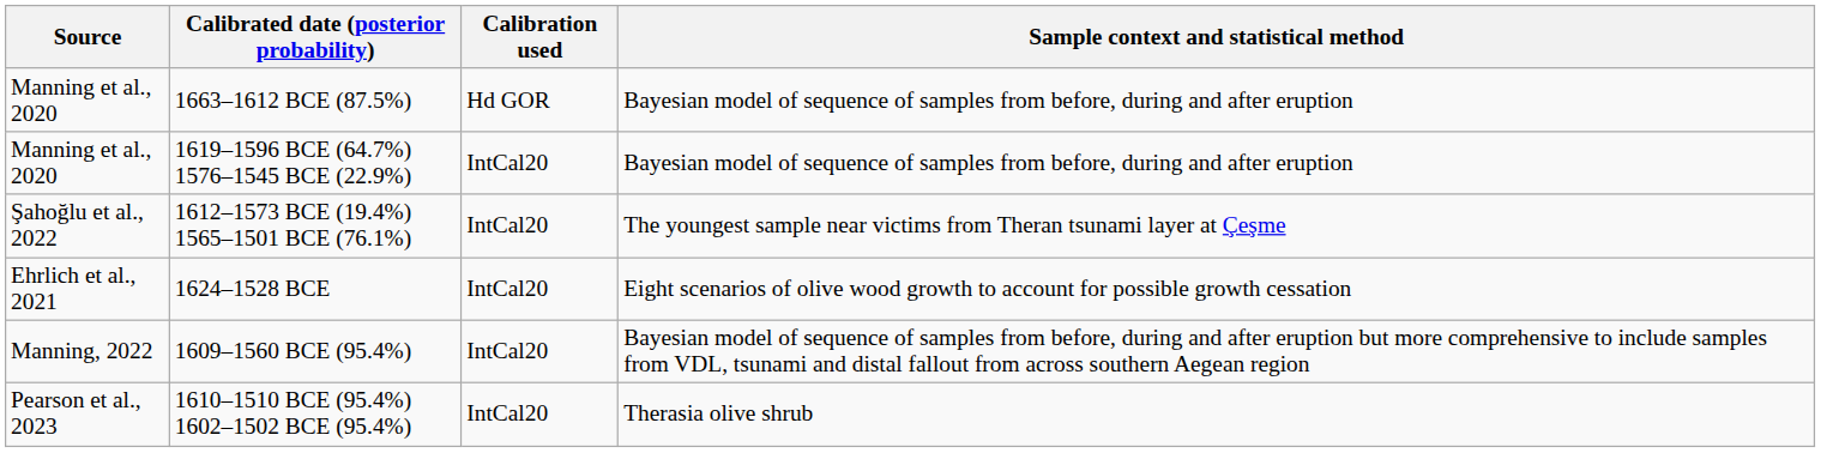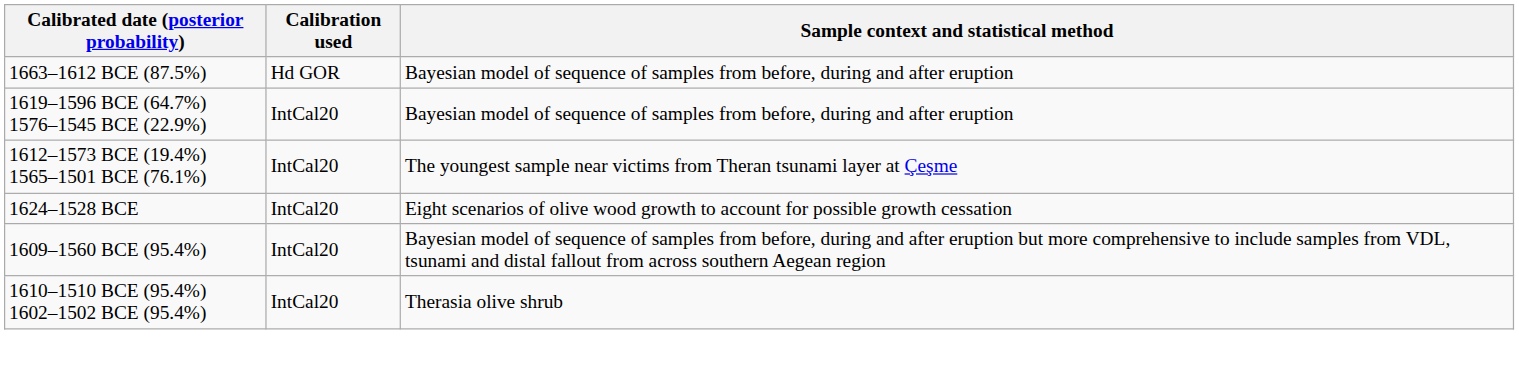- column: Source | Manning et al., 2020 | Manning et al., 2020 | Şahoğlu et al., 2022 | Ehrlich et al., 2021 | Manning, 2022 | Pearson et al., 2023
